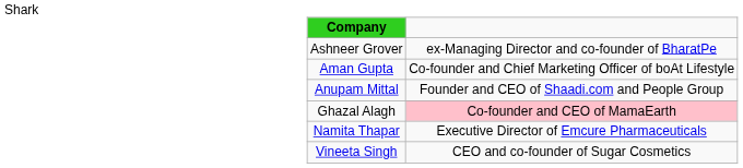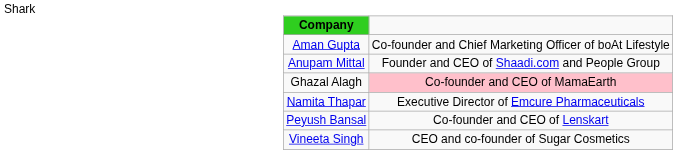- row: Ashneer Grover | ex-Managing Director and co-founder of BharatPe
+ row: Peyush Bansal | Co-founder and CEO of Lenskart
